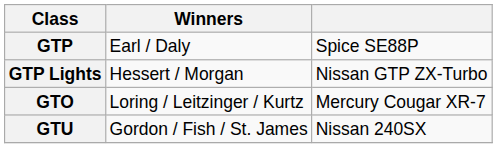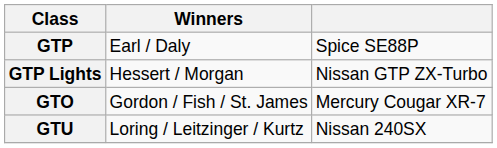GTO | Winners: Loring / Leitzinger / Kurtz -> Gordon / Fish / St. James
GTU | Winners: Gordon / Fish / St. James -> Loring / Leitzinger / Kurtz
